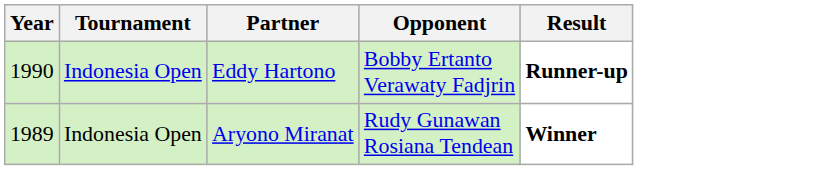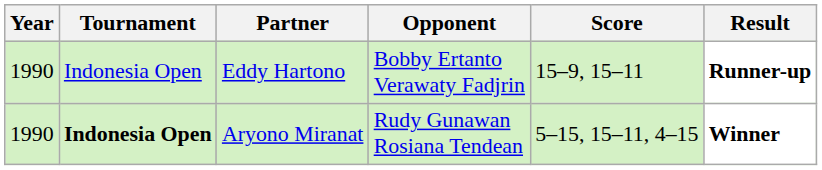+ column: Score | 15–9, 15–11 | 5–15, 15–11, 4–15
Aryono Miranat | Year: 1989 -> 1990
Aryono Miranat | Tournament: normal -> bold
